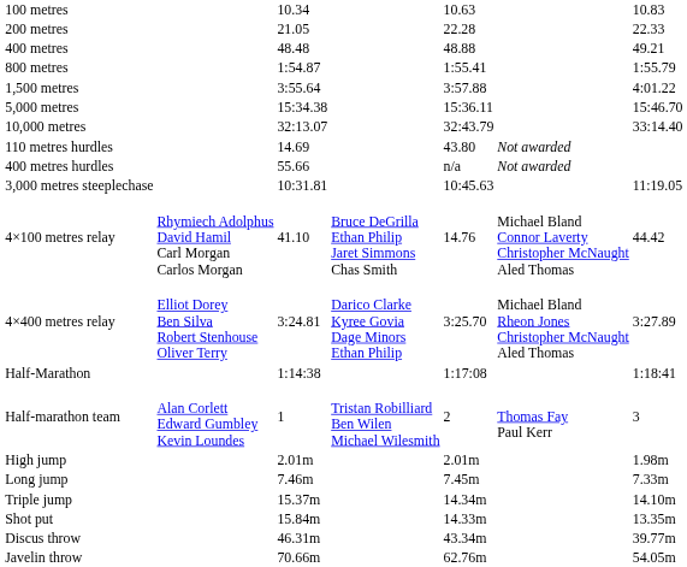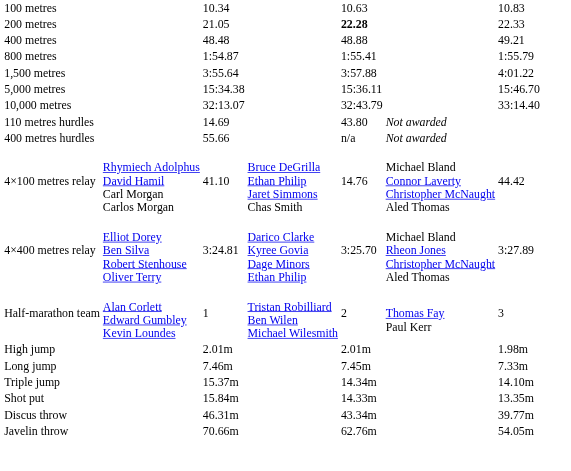200 metres | column 5: normal -> bold
- row: 3,000 metres steeplechase | 10:31.81 | 10:45.63 | 11:19.05
- row: Half-Marathon | 1:14:38 | 1:17:08 | 1:18:41
